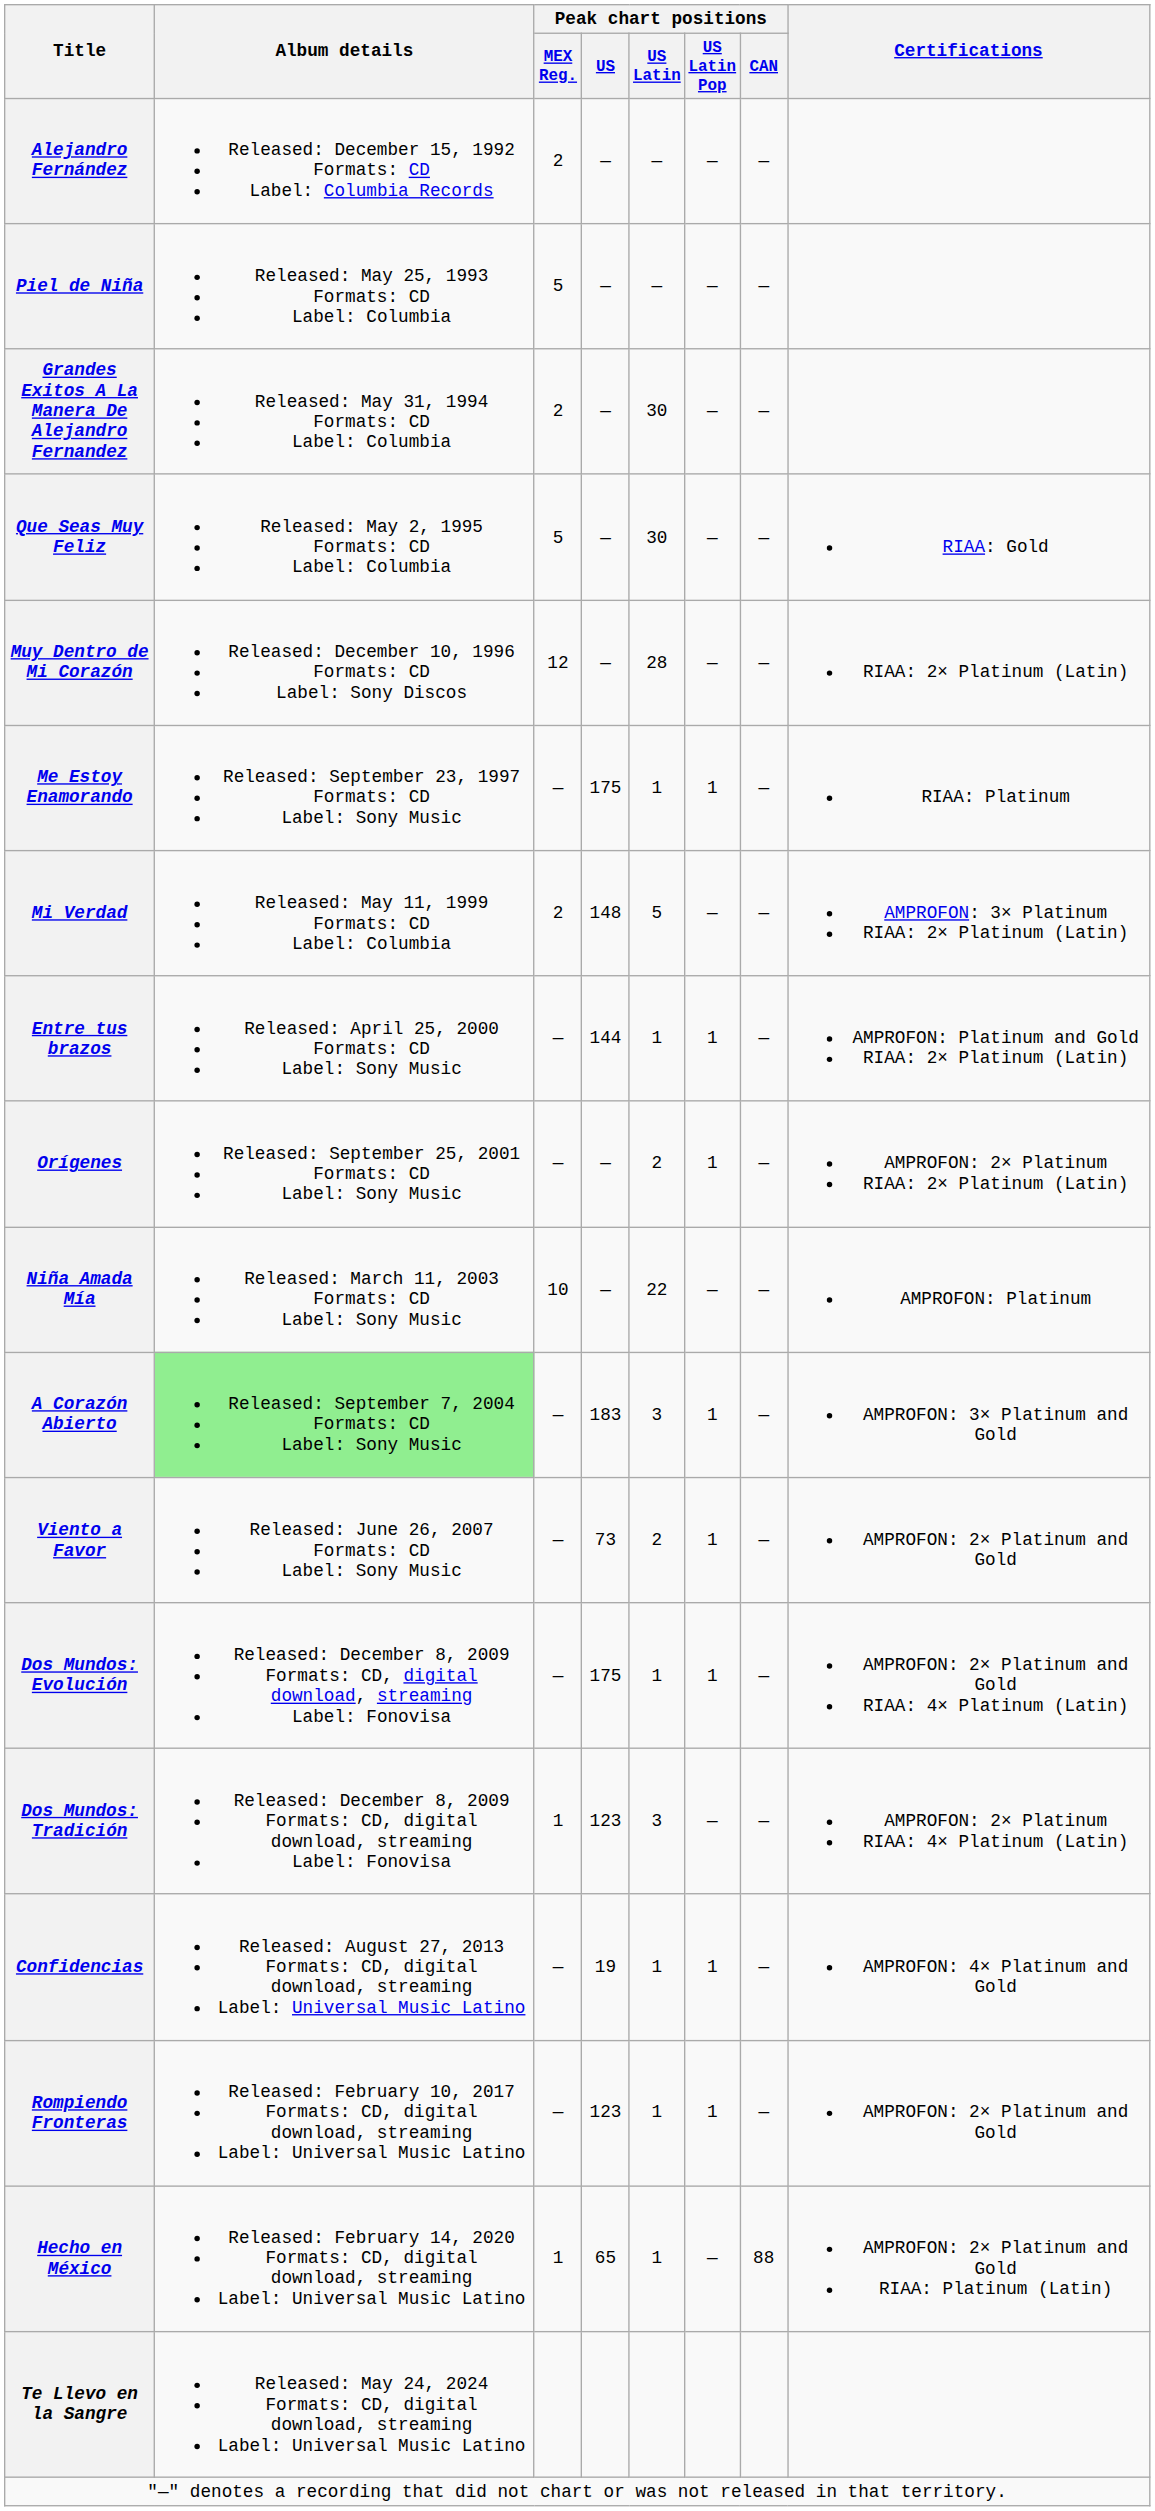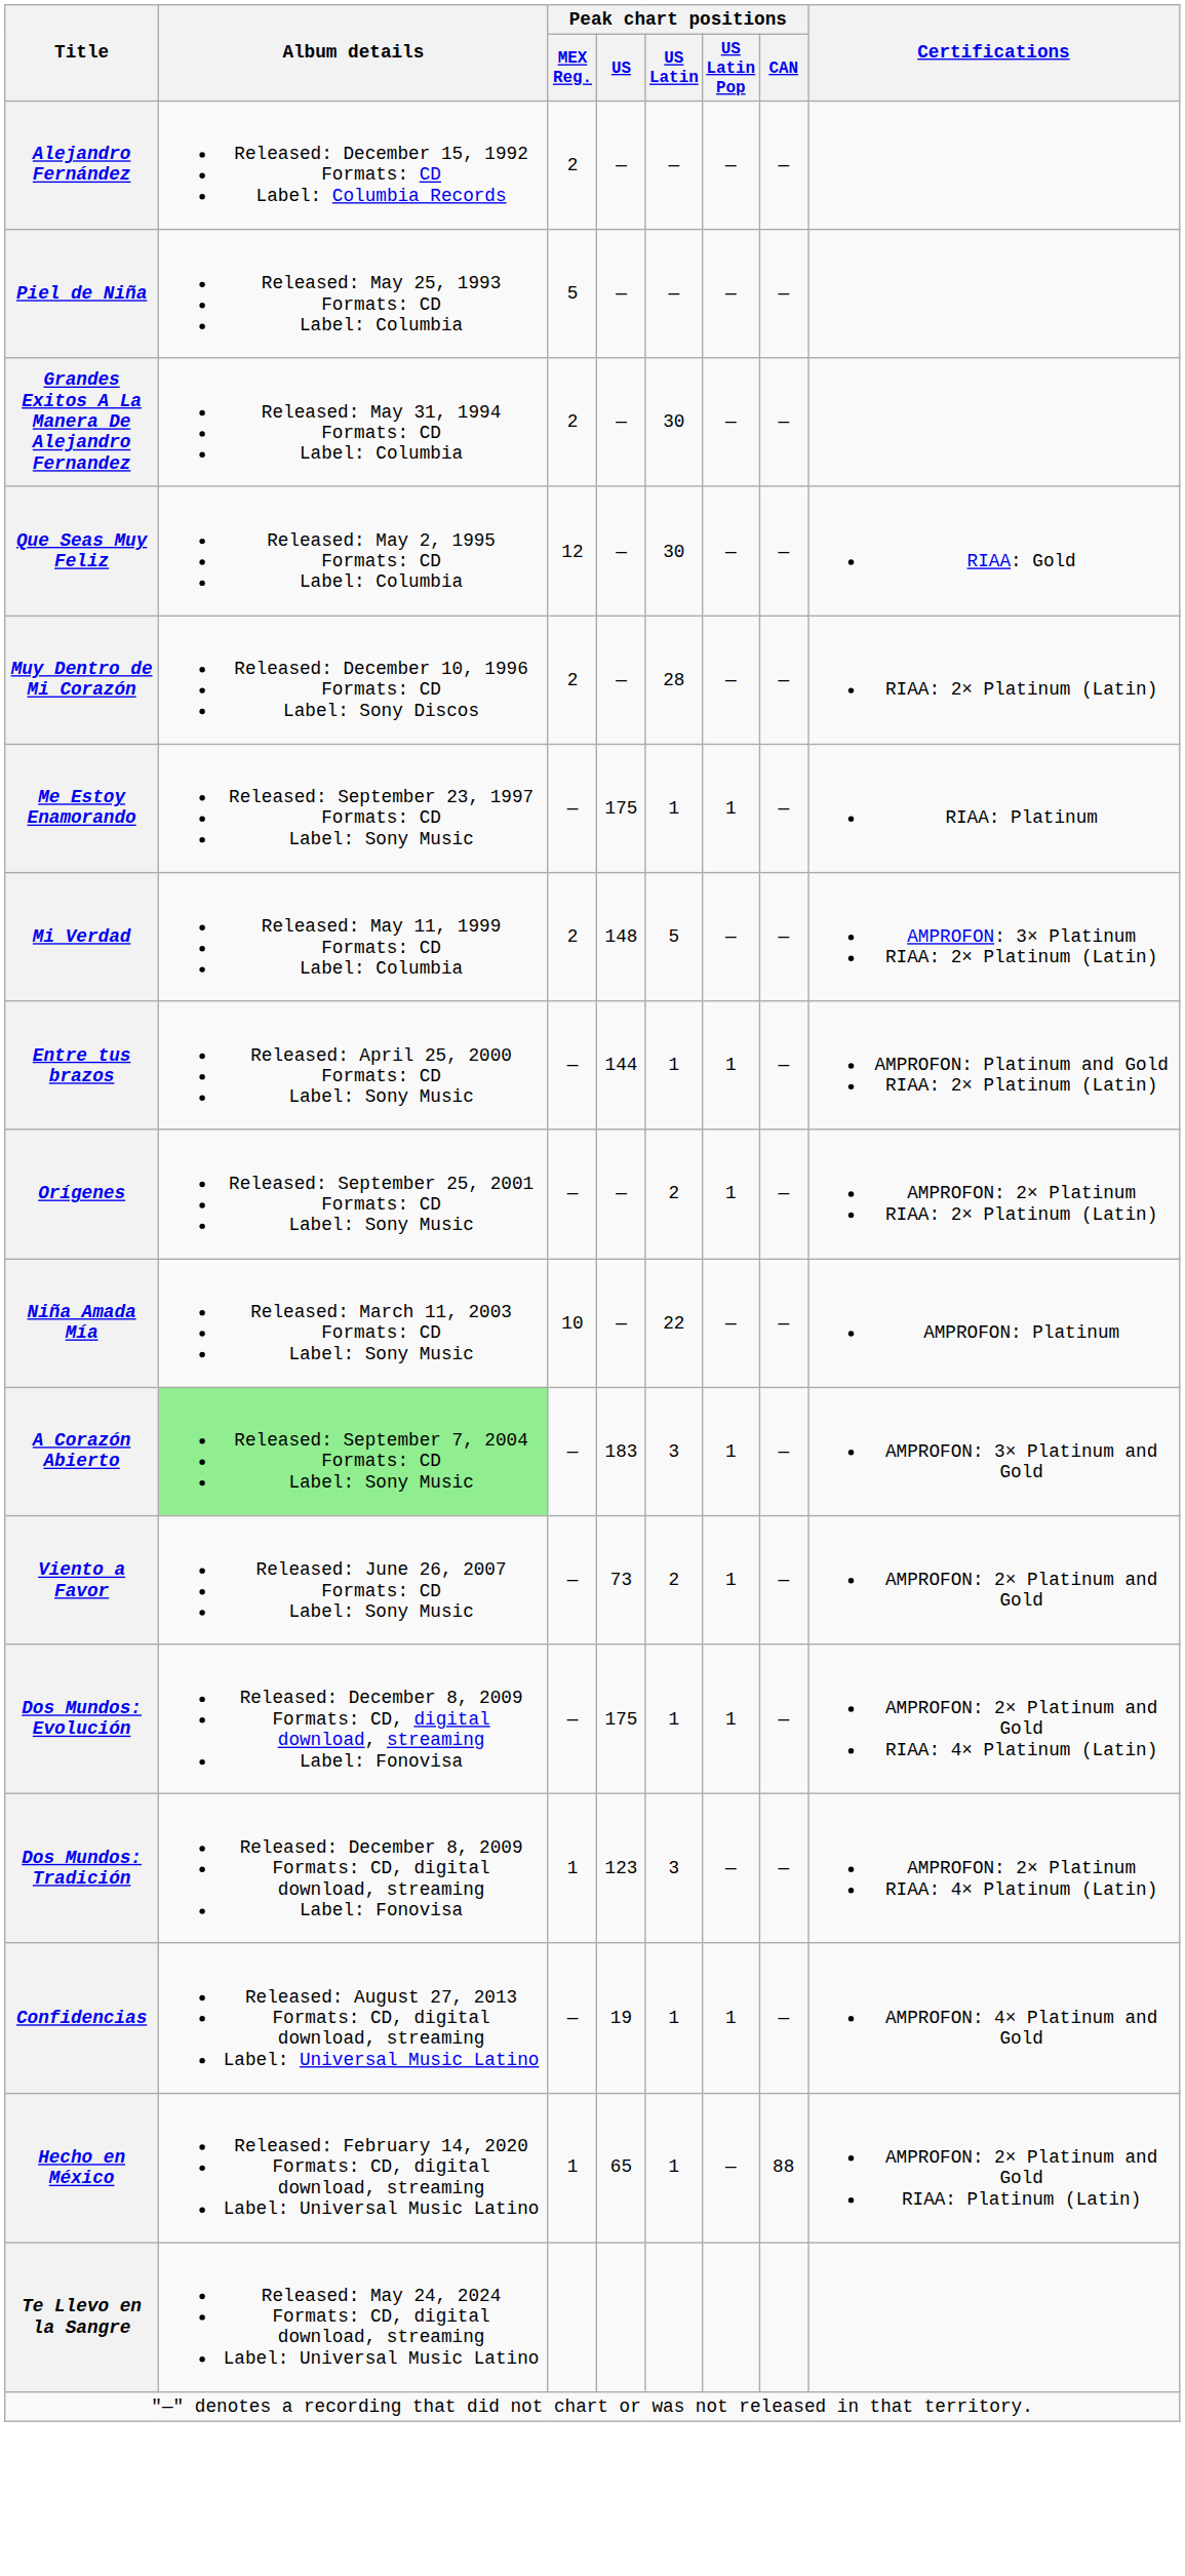Que Seas Muy Feliz | Peak chart positions / MEX Reg.: 5 -> 12
Muy Dentro de Mi Corazón | Peak chart positions / MEX Reg.: 12 -> 2
- row: Rompiendo Fronteras | Released: February 10, 2017 Formats: CD, digital download, streaming Label: Universal Music Latino | — | 123 | 1 | 1 | — | AMPROFON: 2× Platinum and Gold
